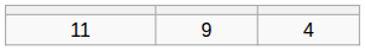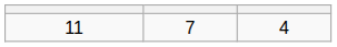11 | column 2: 9 -> 7
